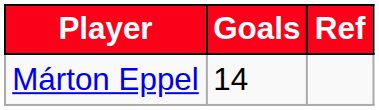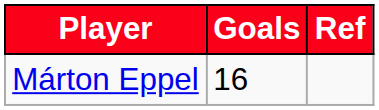Márton Eppel | Goals: 14 -> 16
